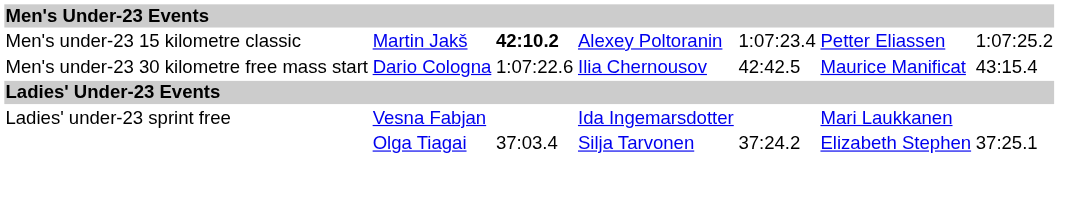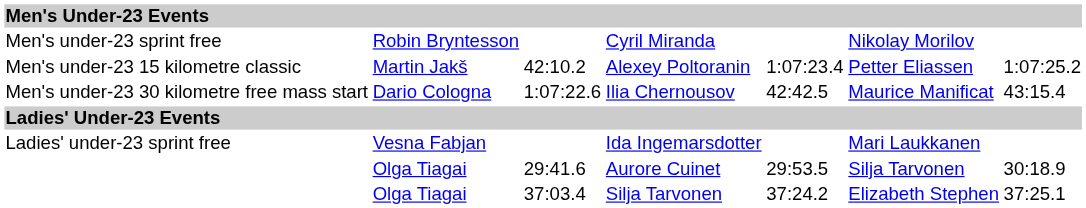+ row: Men's under-23 sprint free | Robin Bryntesson | Cyril Miranda | Nikolay Morilov
Alexey Poltoranin | column 3: bold -> normal
+ row: Olga Tiagai | 29:41.6 | Aurore Cuinet | 29:53.5 | Silja Tarvonen | 30:18.9
